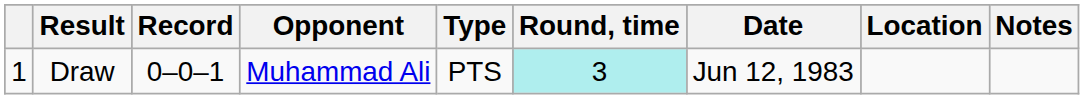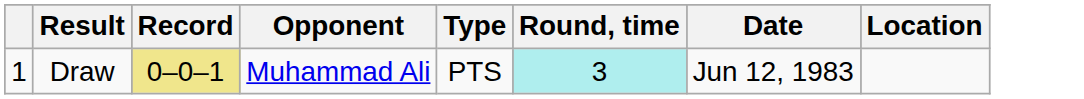- column: Notes
Draw | Record: no background -> khaki background
